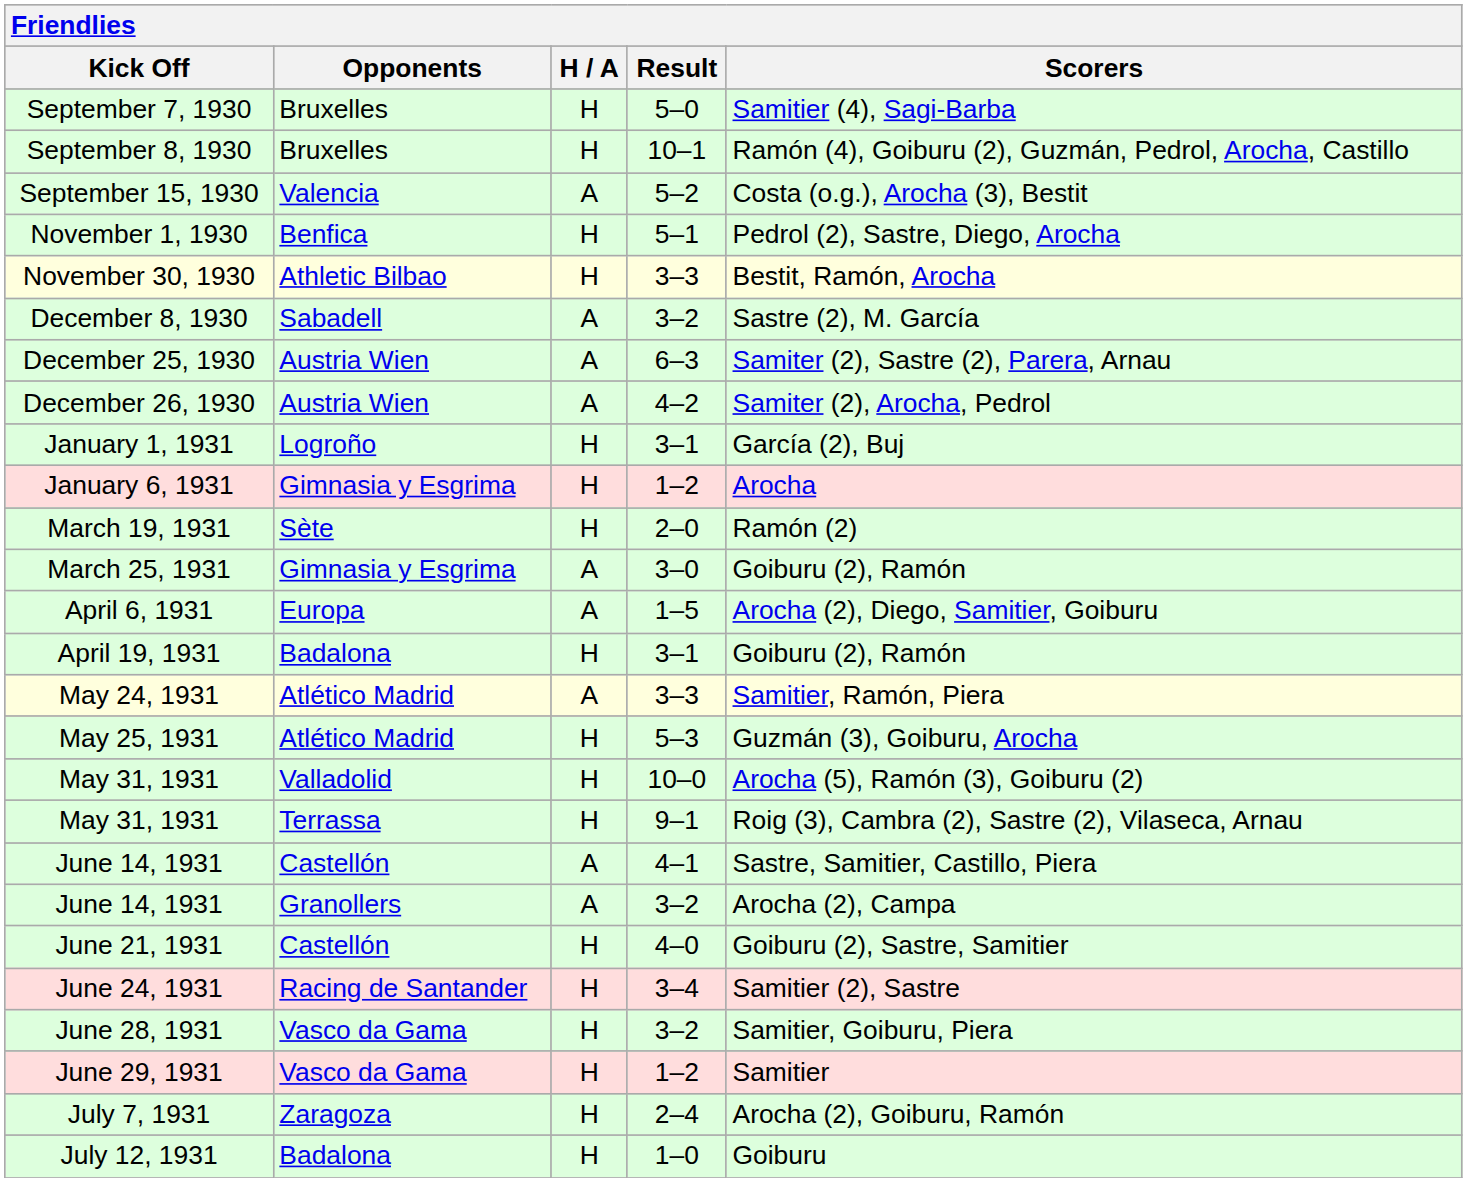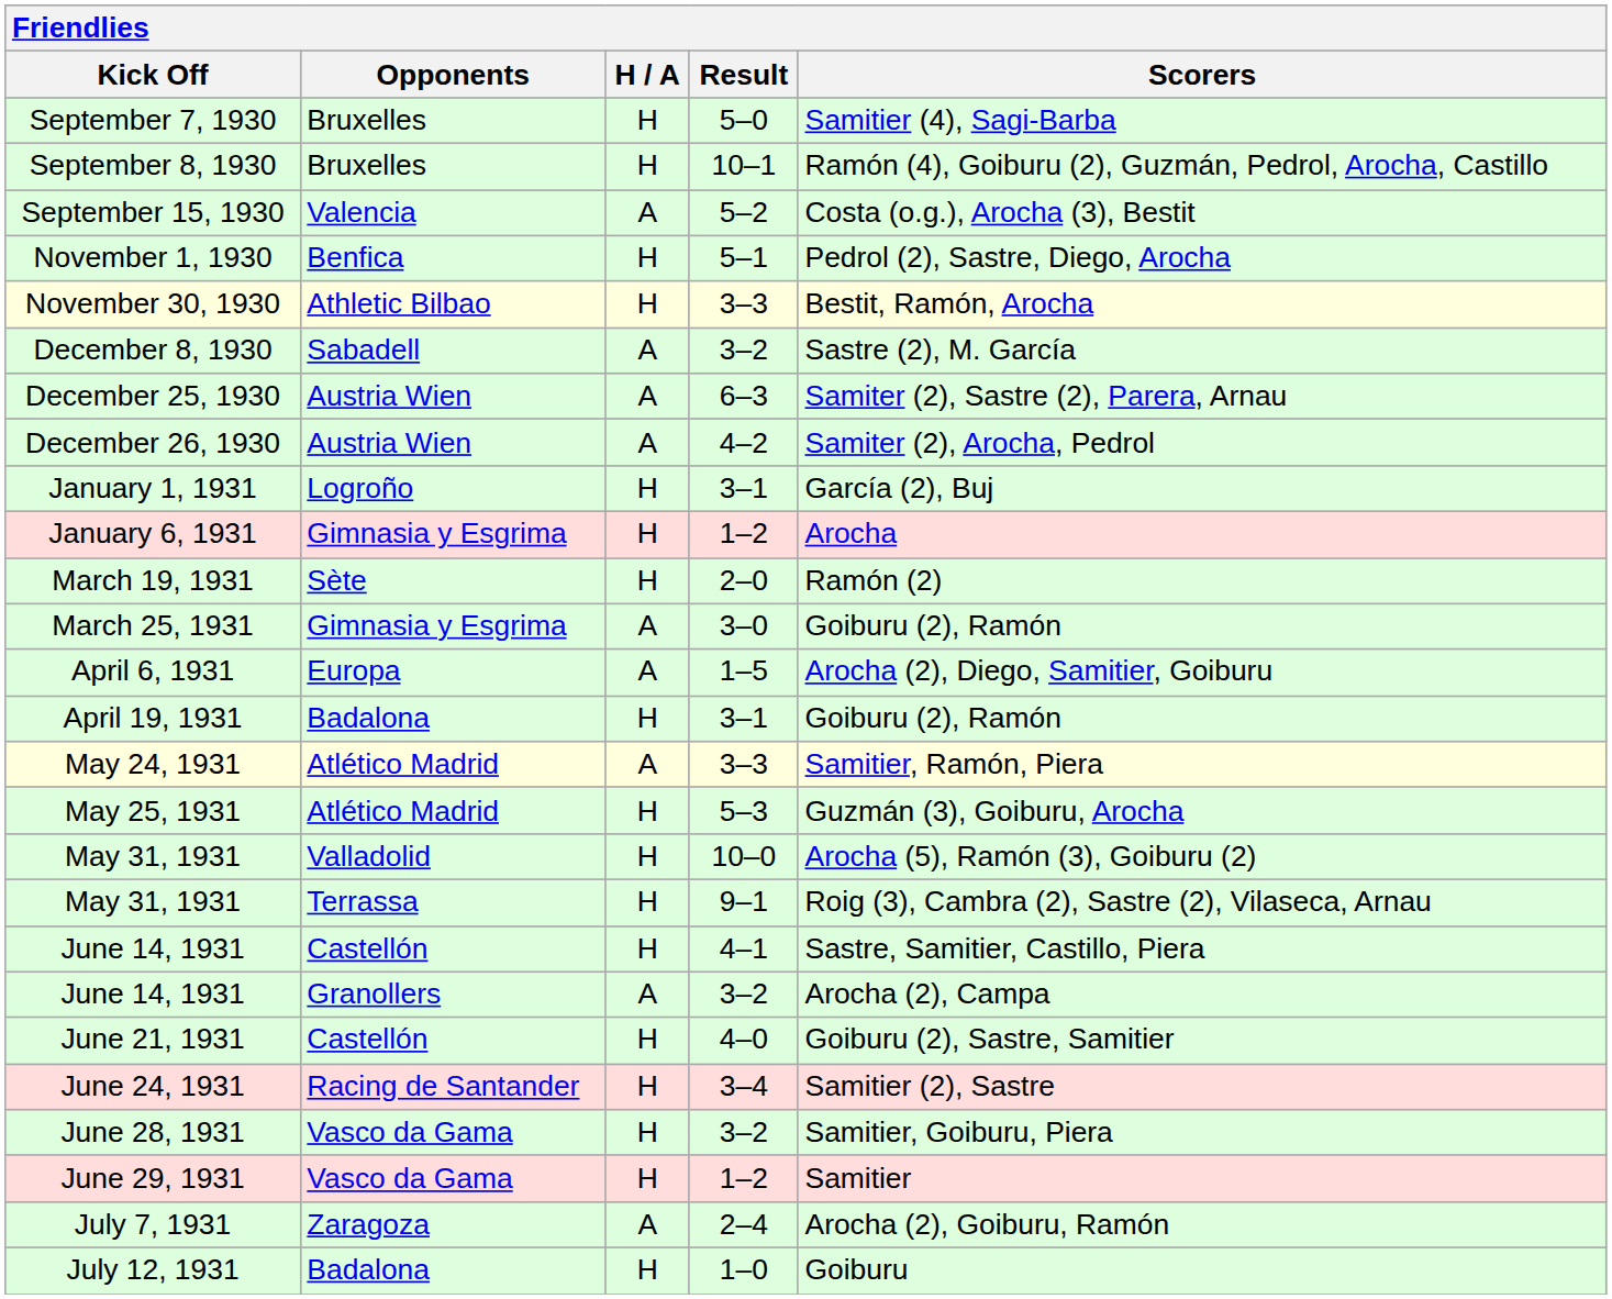June 14, 1931 / 4–1 | H / A: A -> H
July 7, 1931 | H / A: H -> A
